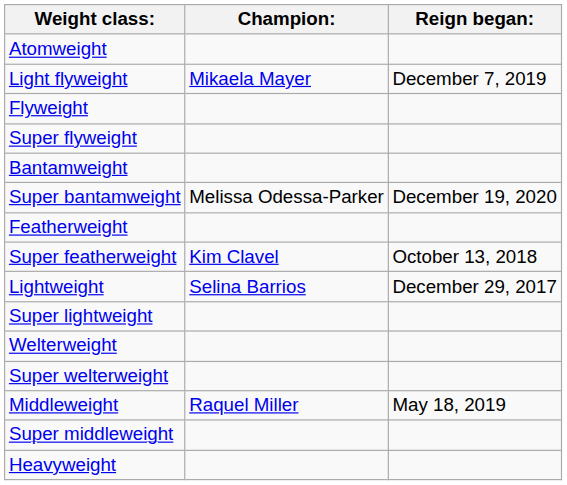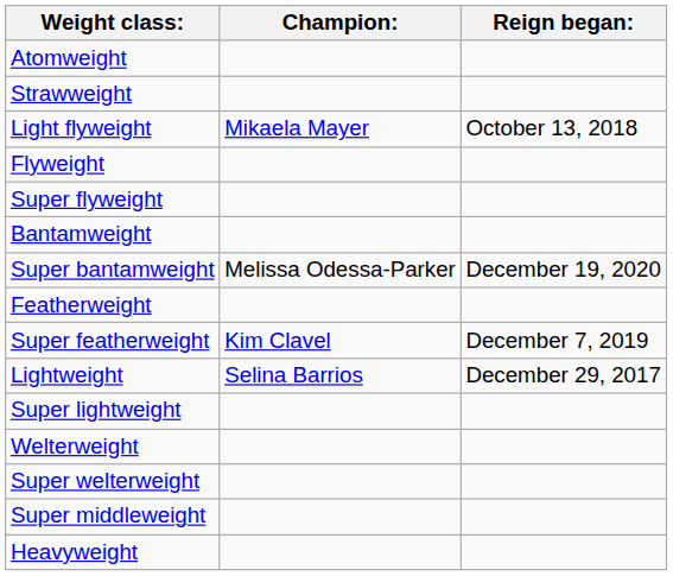+ row: Strawweight
Light flyweight | Reign began:: December 7, 2019 -> October 13, 2018
Super featherweight | Reign began:: October 13, 2018 -> December 7, 2019
- row: Middleweight | Raquel Miller | May 18, 2019
